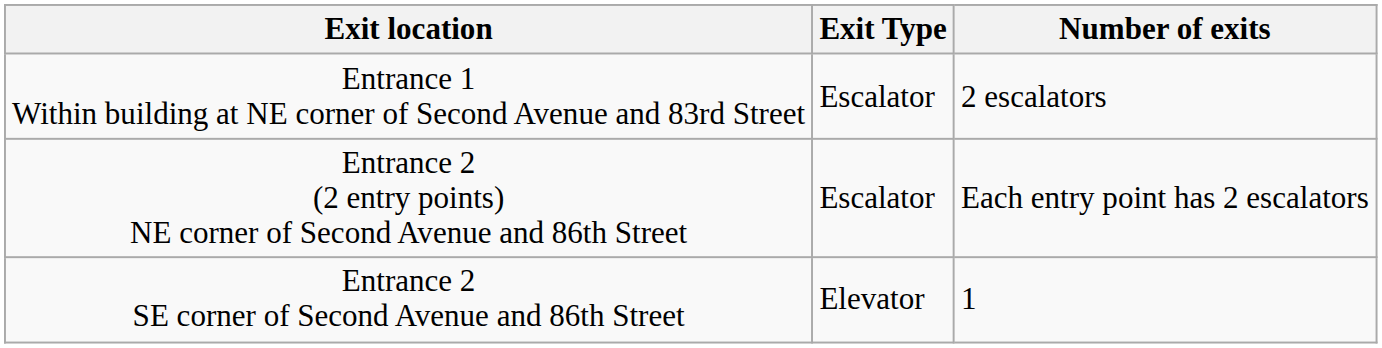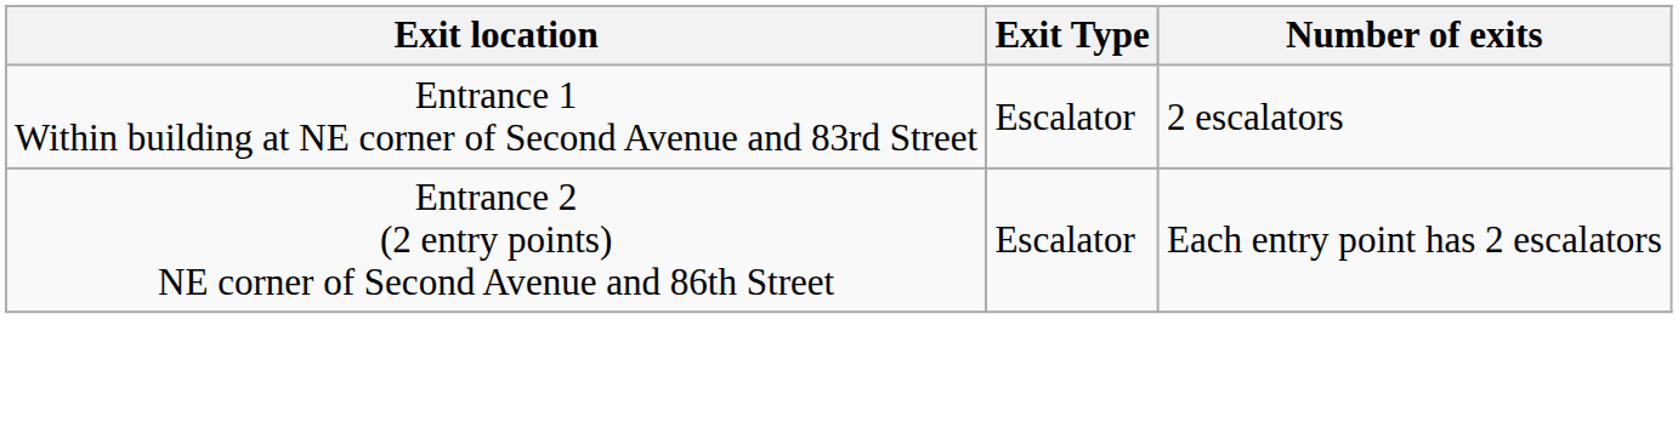- row: Entrance 2 SE corner of Second Avenue and 86th Street | Elevator | 1
